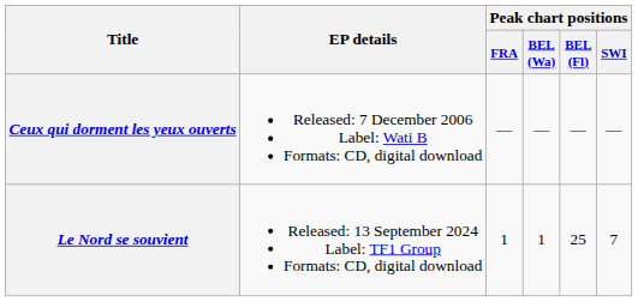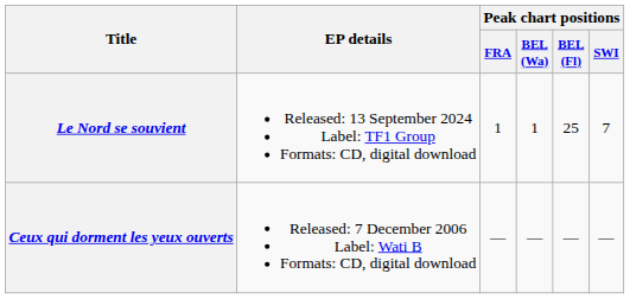rows swapped: Ceux qui dorment les yeux ouverts <-> Le Nord se souvient
